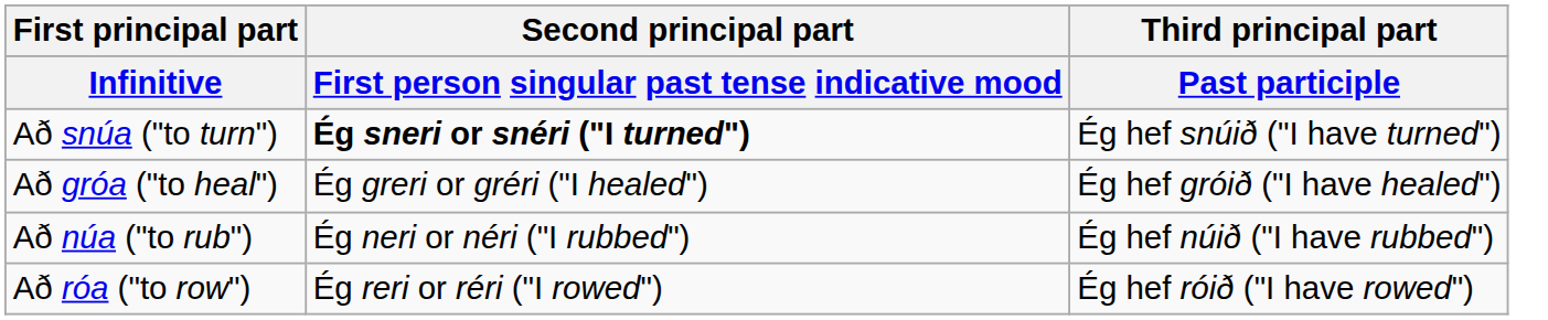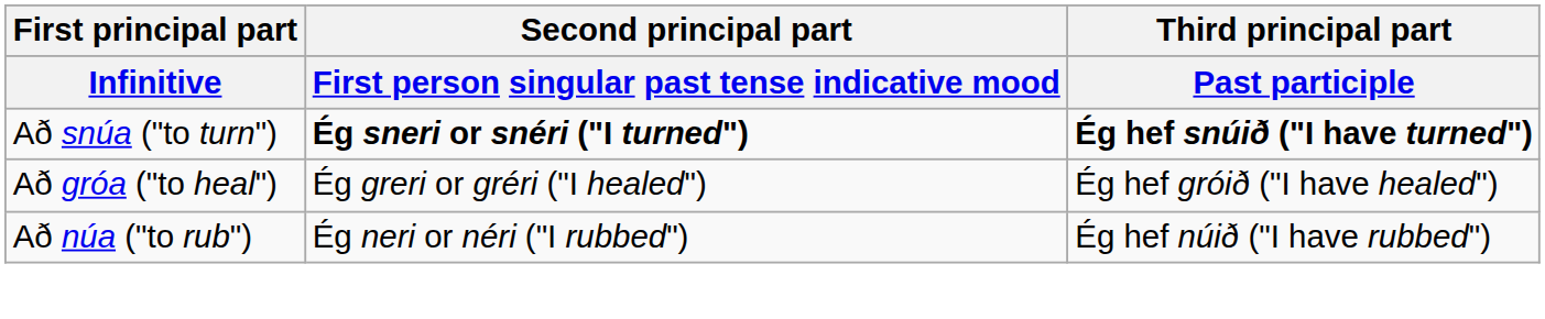Að snúa ("to turn") | Third principal part / Past participle: normal -> bold
- row: Að róa ("to row") | Ég reri or réri ("I rowed") | Ég hef róið ("I have rowed")
